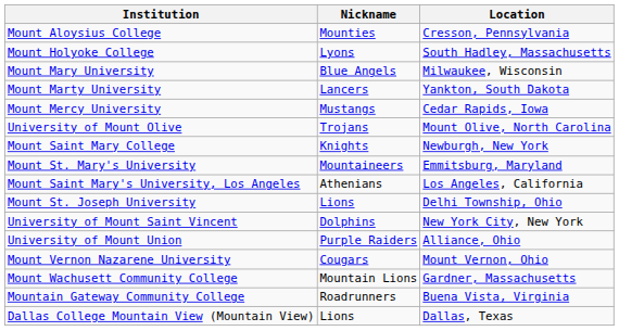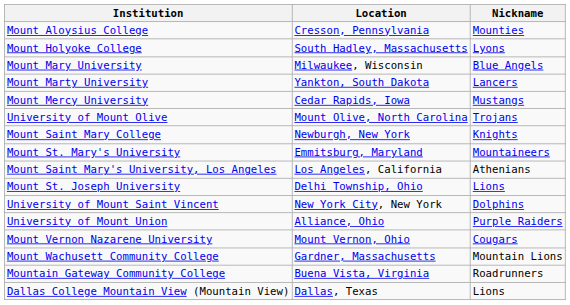columns swapped: Nickname <-> Location
